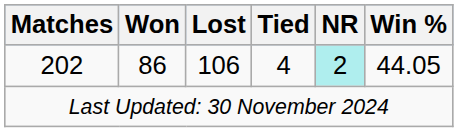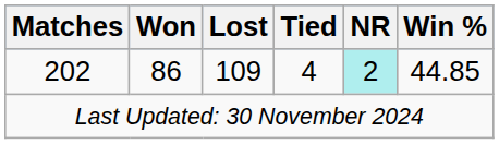202 | Lost: 106 -> 109
202 | Win %: 44.05 -> 44.85
